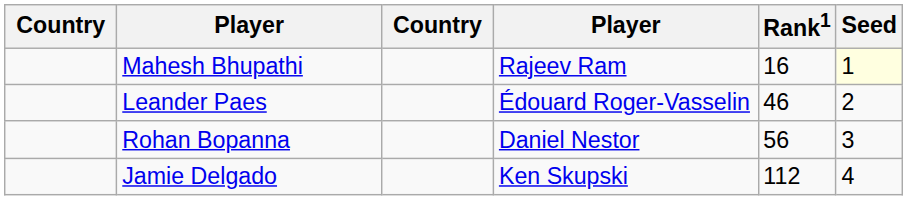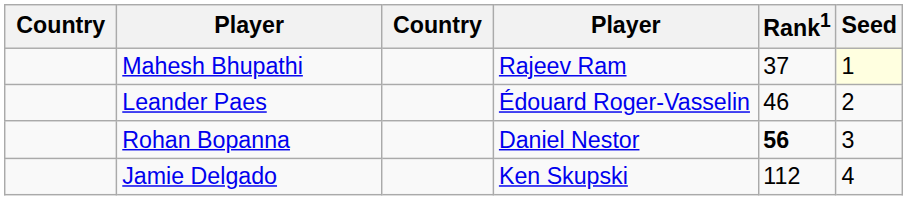Mahesh Bhupathi | Rank1: 16 -> 37
Rohan Bopanna | Rank1: normal -> bold
